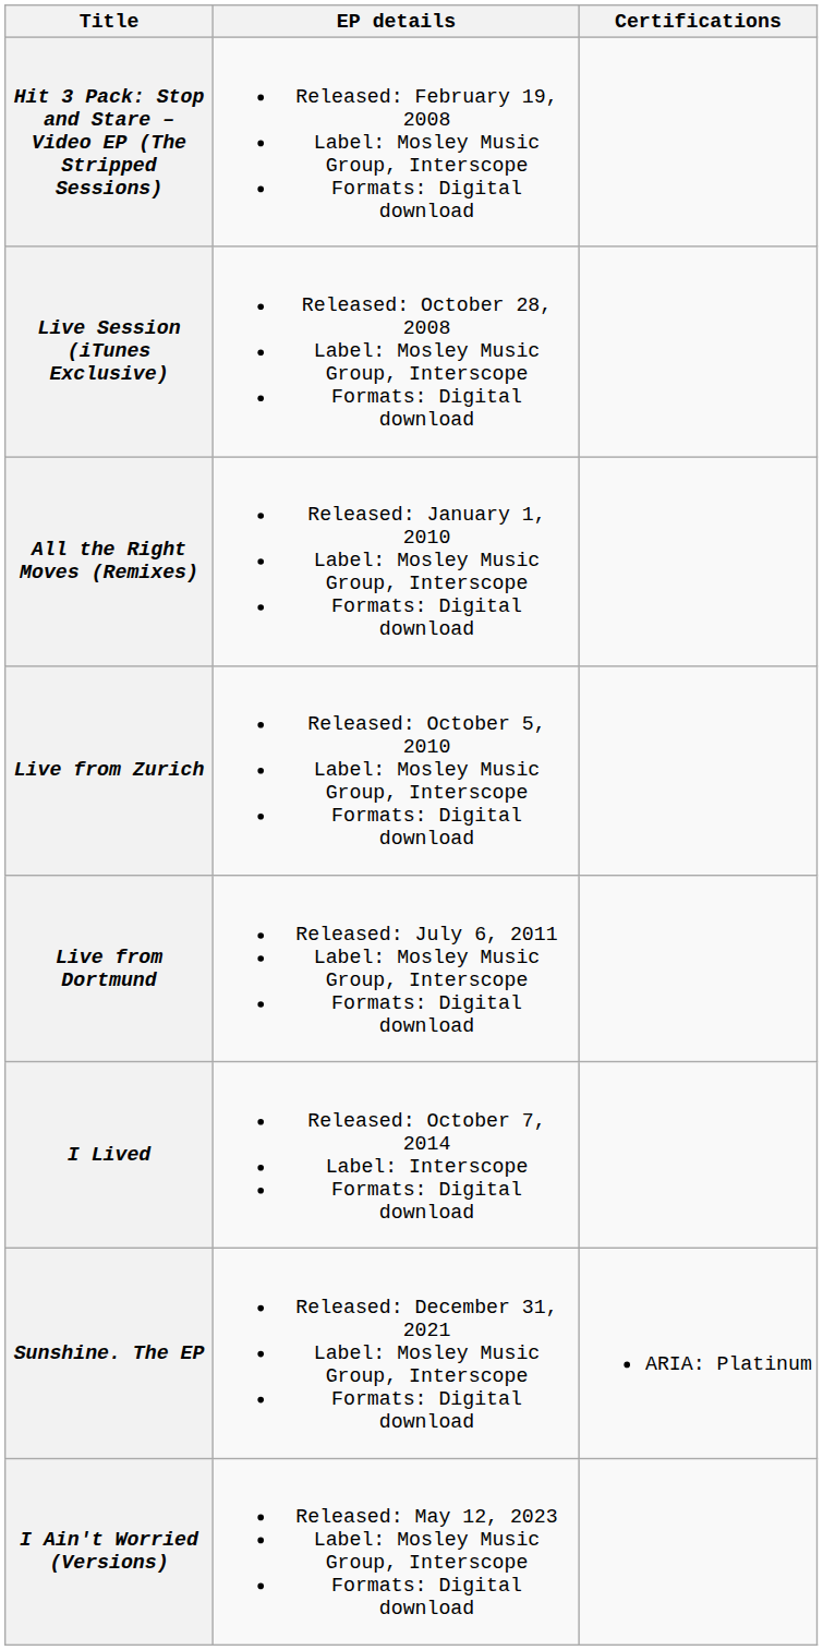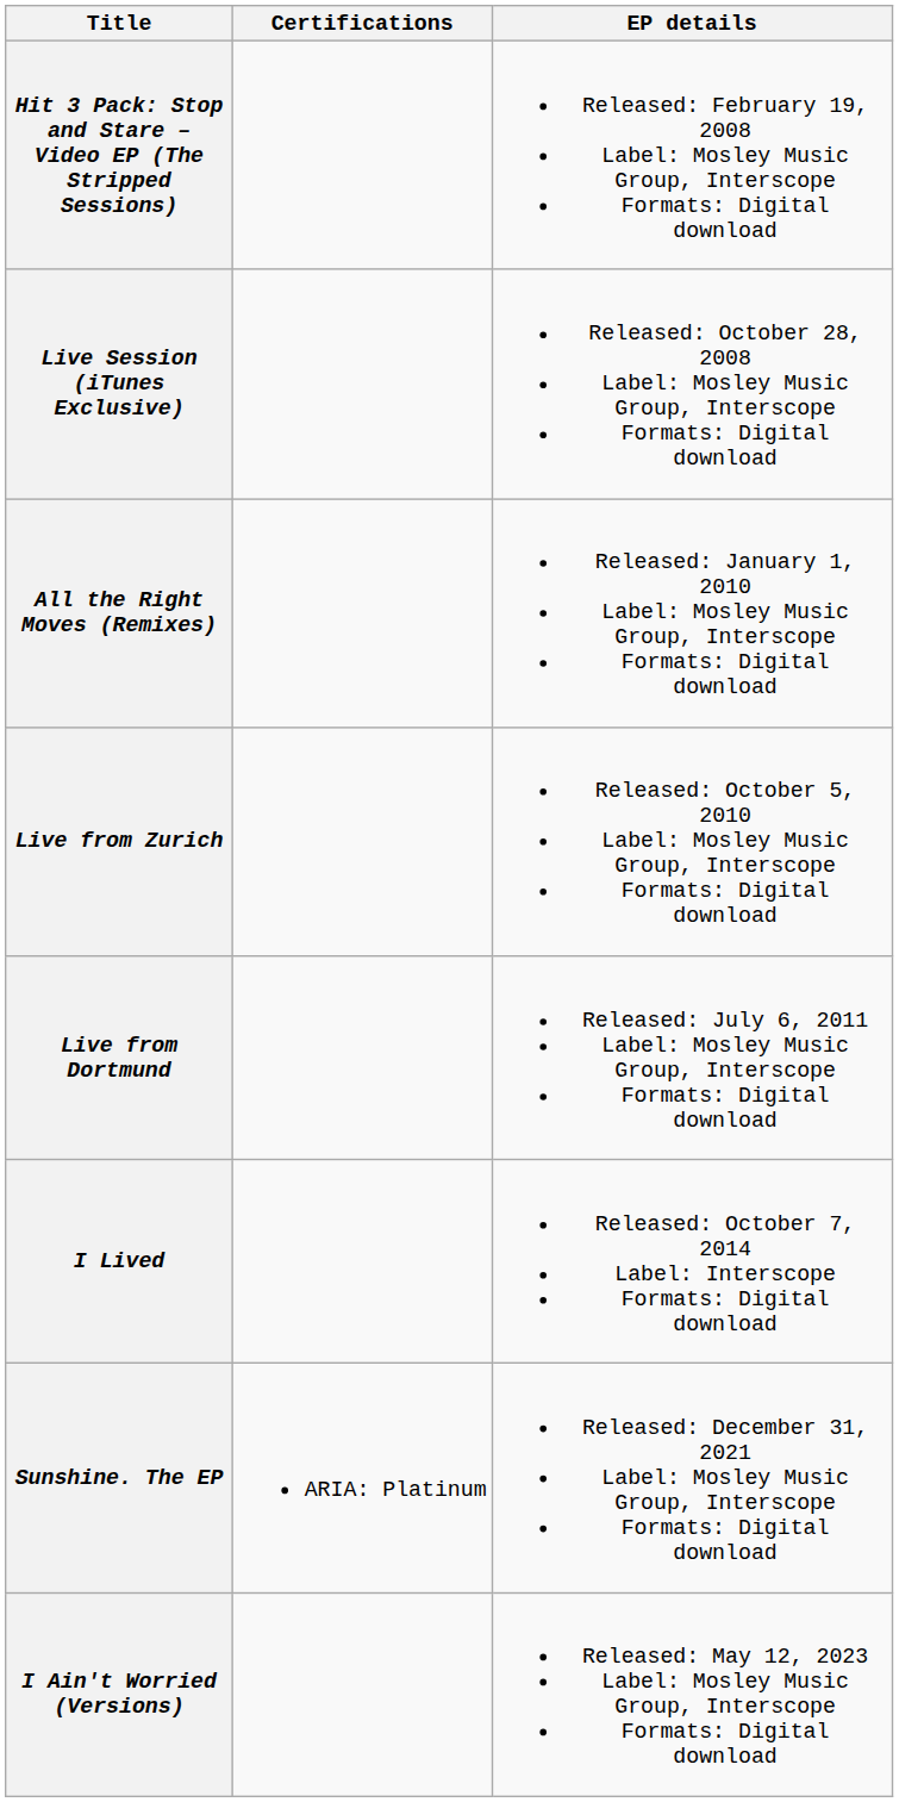columns swapped: EP details <-> Certifications
